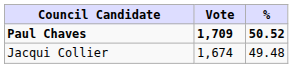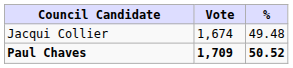rows swapped: Paul Chaves <-> Jacqui Collier
